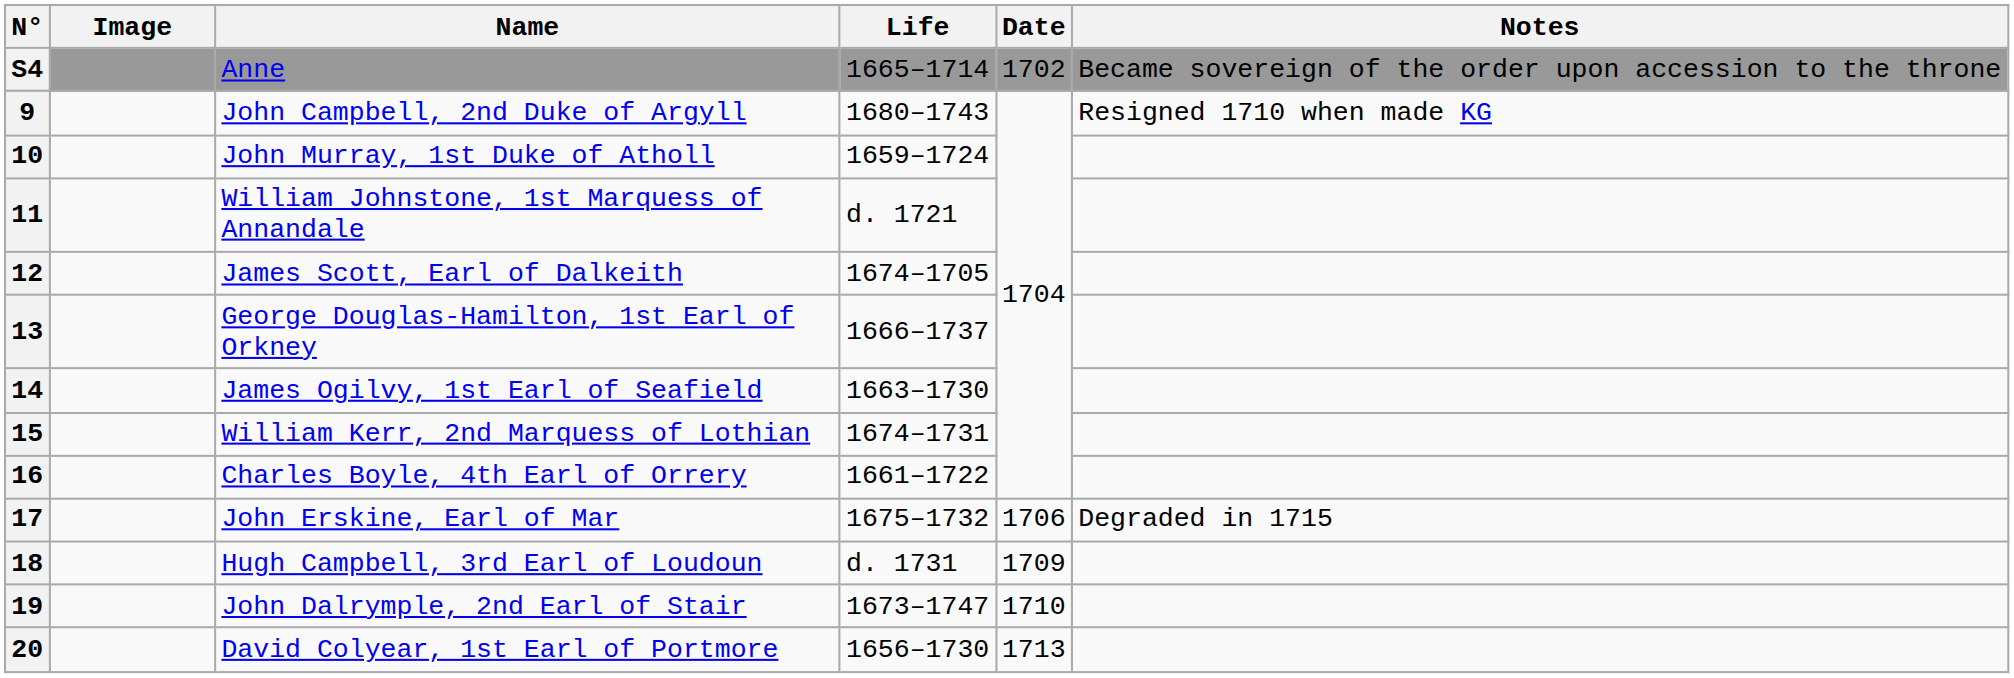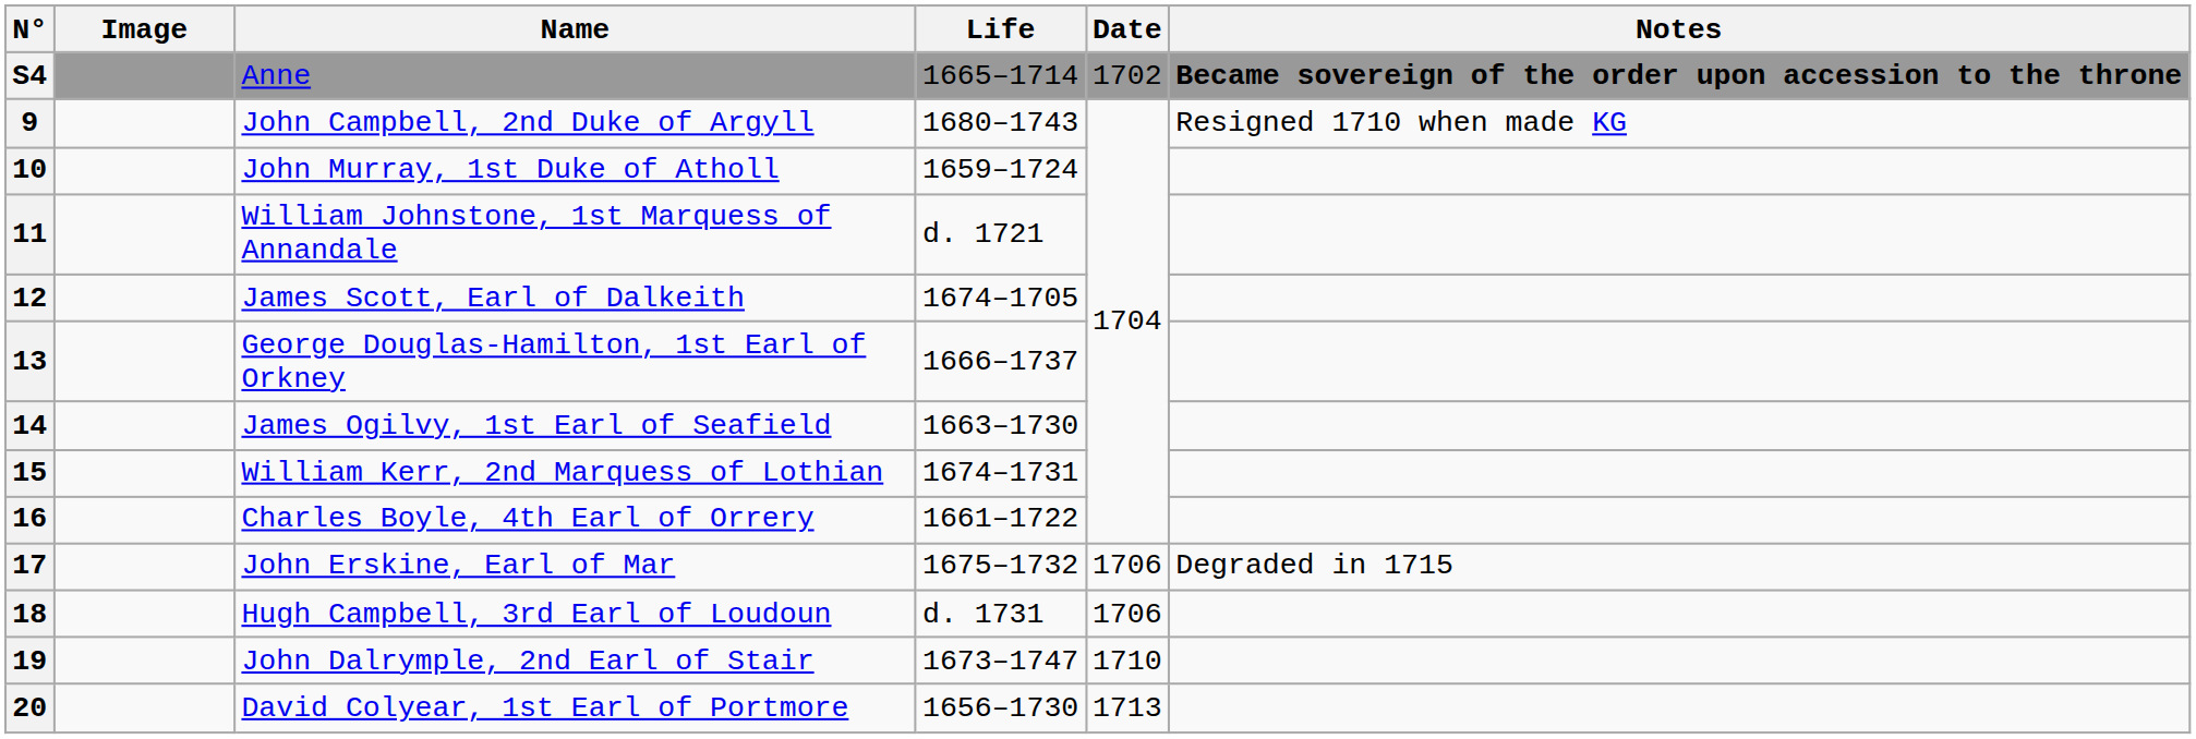S4 | Notes: normal -> bold
18 | Date: 1709 -> 1706
